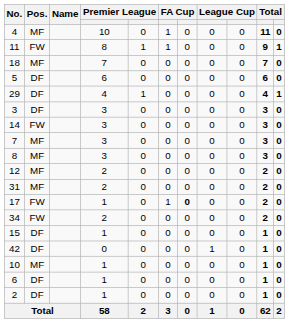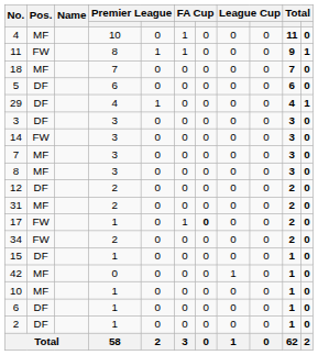12 | Pos.: MF -> DF
42 | Pos.: DF -> MF
